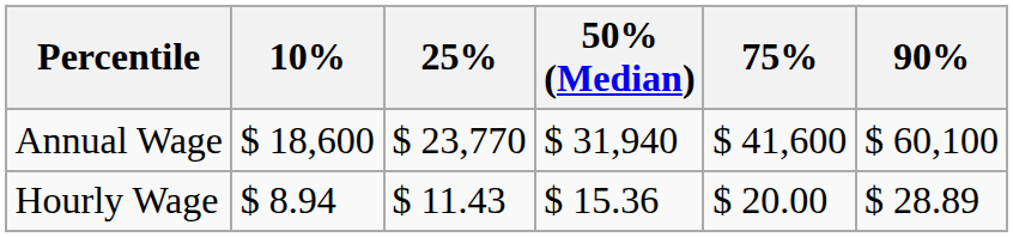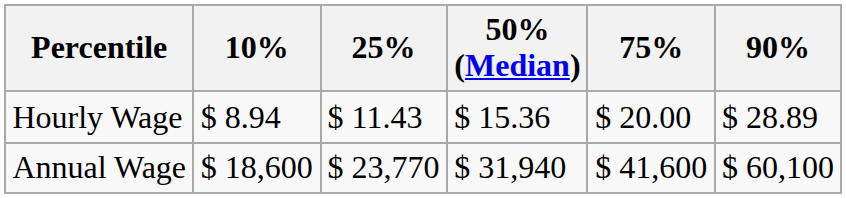rows swapped: Hourly Wage <-> Annual Wage
